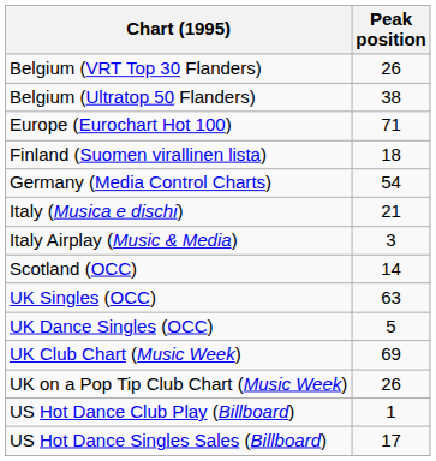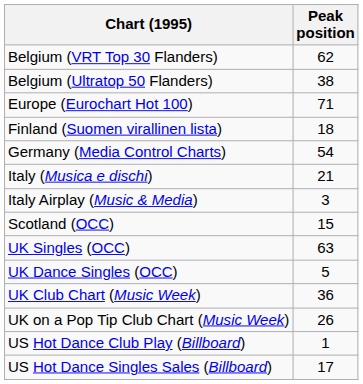Belgium (VRT Top 30 Flanders) | Peak position: 26 -> 62
Scotland (OCC) | Peak position: 14 -> 15
UK Club Chart (Music Week) | Peak position: 69 -> 36
